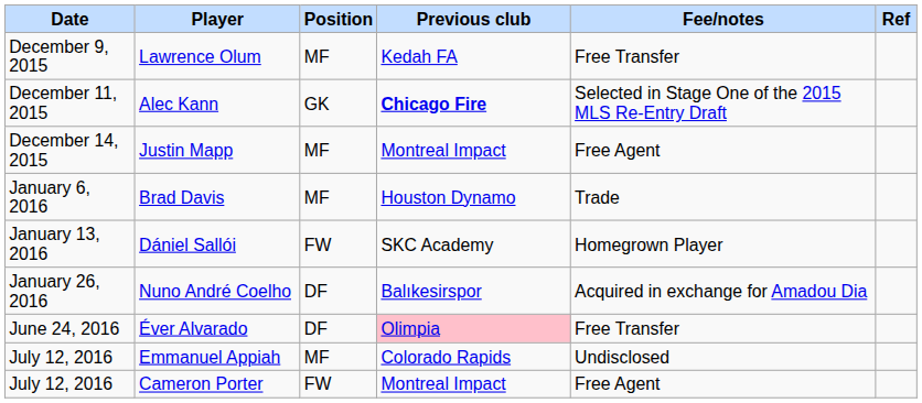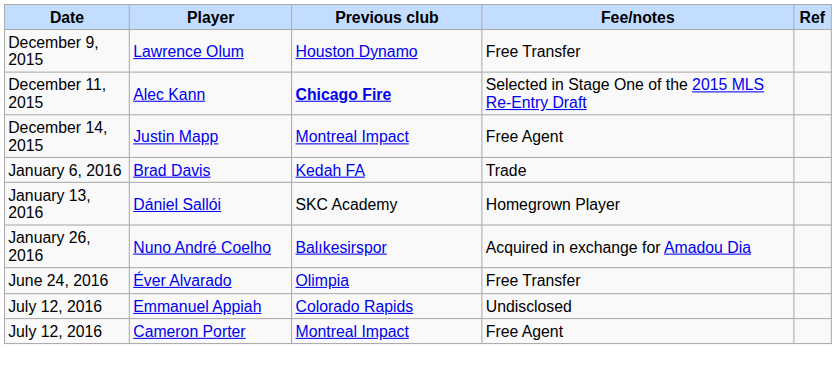- column: Position | MF | GK | MF | MF | FW | DF | DF | MF | FW
Lawrence Olum | Previous club: Kedah FA -> Houston Dynamo
Brad Davis | Previous club: Houston Dynamo -> Kedah FA
Éver Alvarado | Previous club: pink background -> no background
